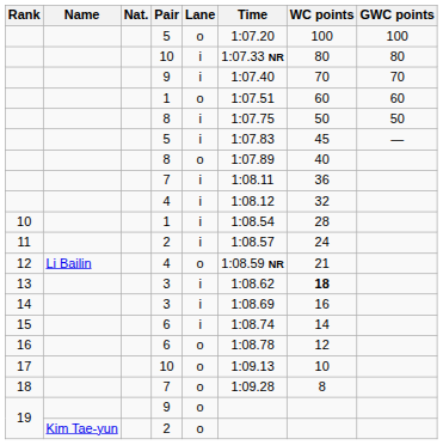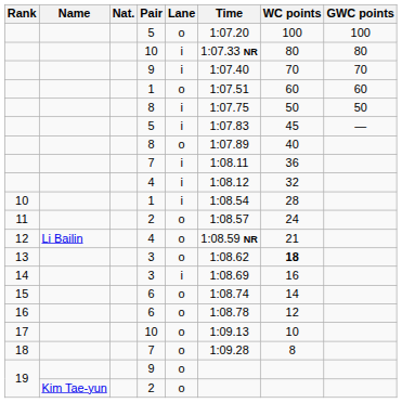11 | Lane: i -> o
13 | Lane: i -> o
15 | Lane: i -> o
